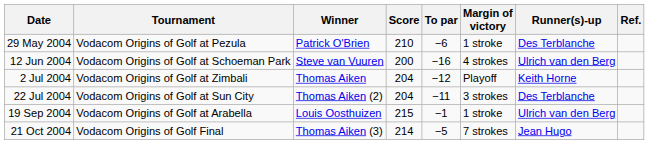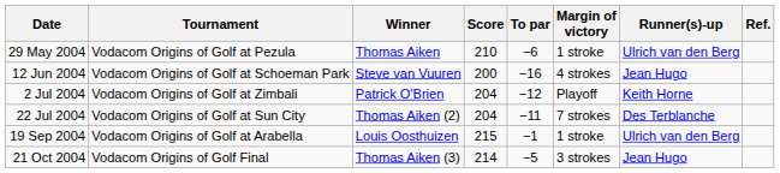29 May 2004 | Winner: Patrick O'Brien -> Thomas Aiken
29 May 2004 | Runner(s)-up: Des Terblanche -> Ulrich van den Berg
12 Jun 2004 | Runner(s)-up: Ulrich van den Berg -> Jean Hugo
2 Jul 2004 | Winner: Thomas Aiken -> Patrick O'Brien
22 Jul 2004 | Margin of victory: 3 strokes -> 7 strokes
21 Oct 2004 | Margin of victory: 7 strokes -> 3 strokes
